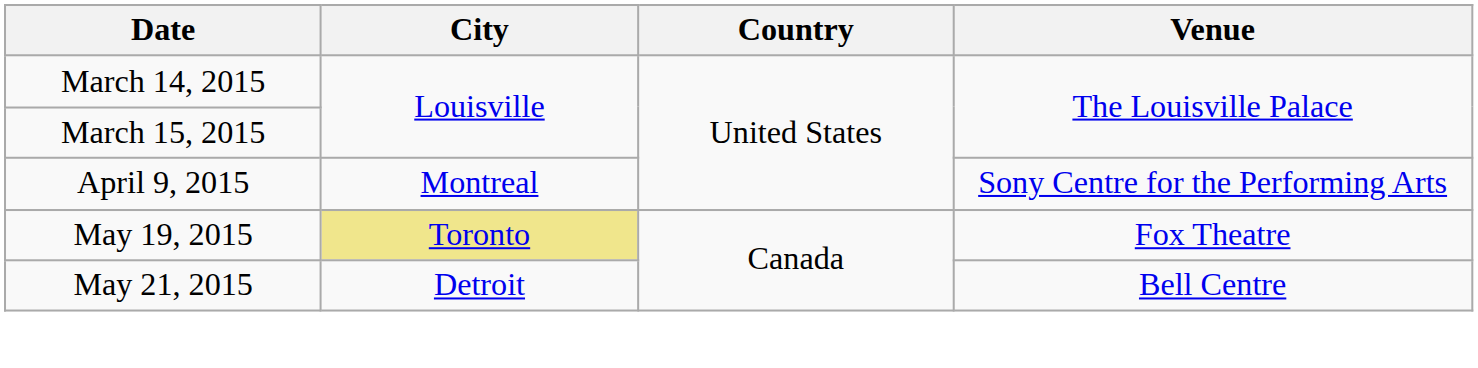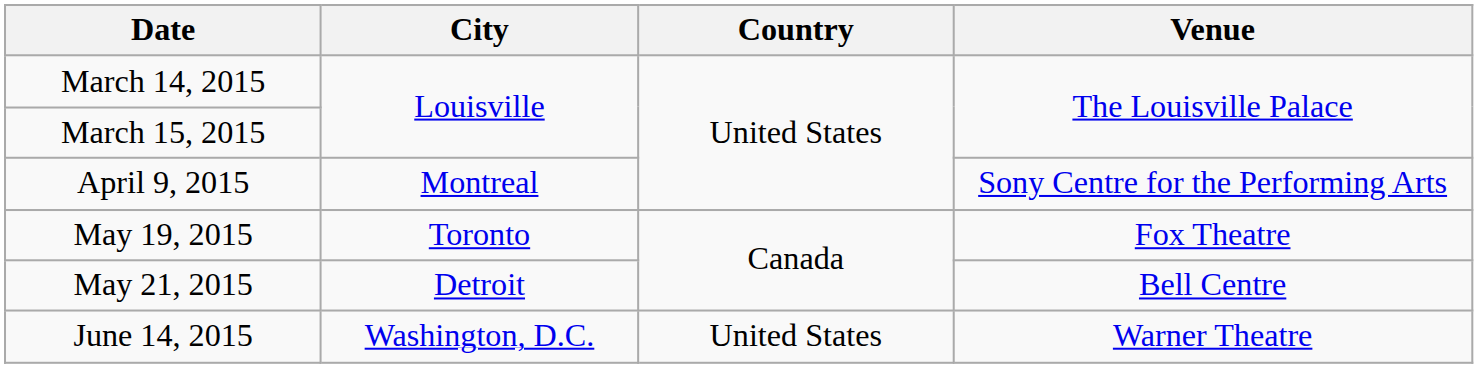May 19, 2015 | City: khaki background -> no background
+ row: June 14, 2015 | Washington, D.C. | United States | Warner Theatre
